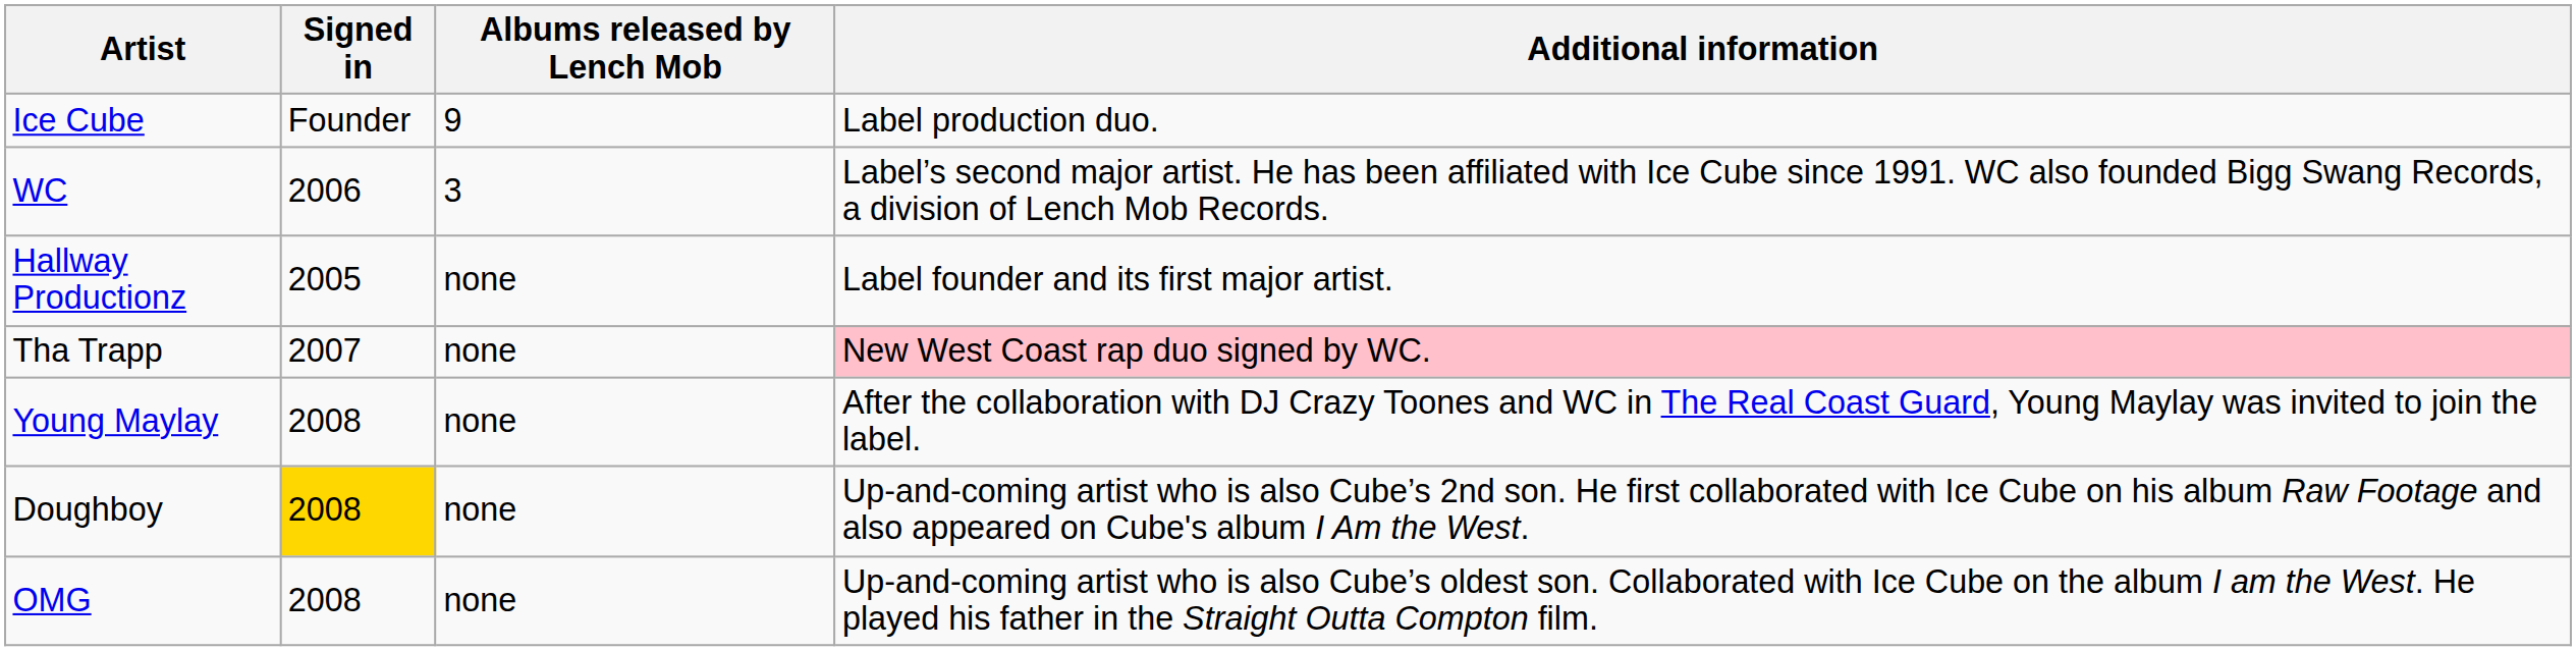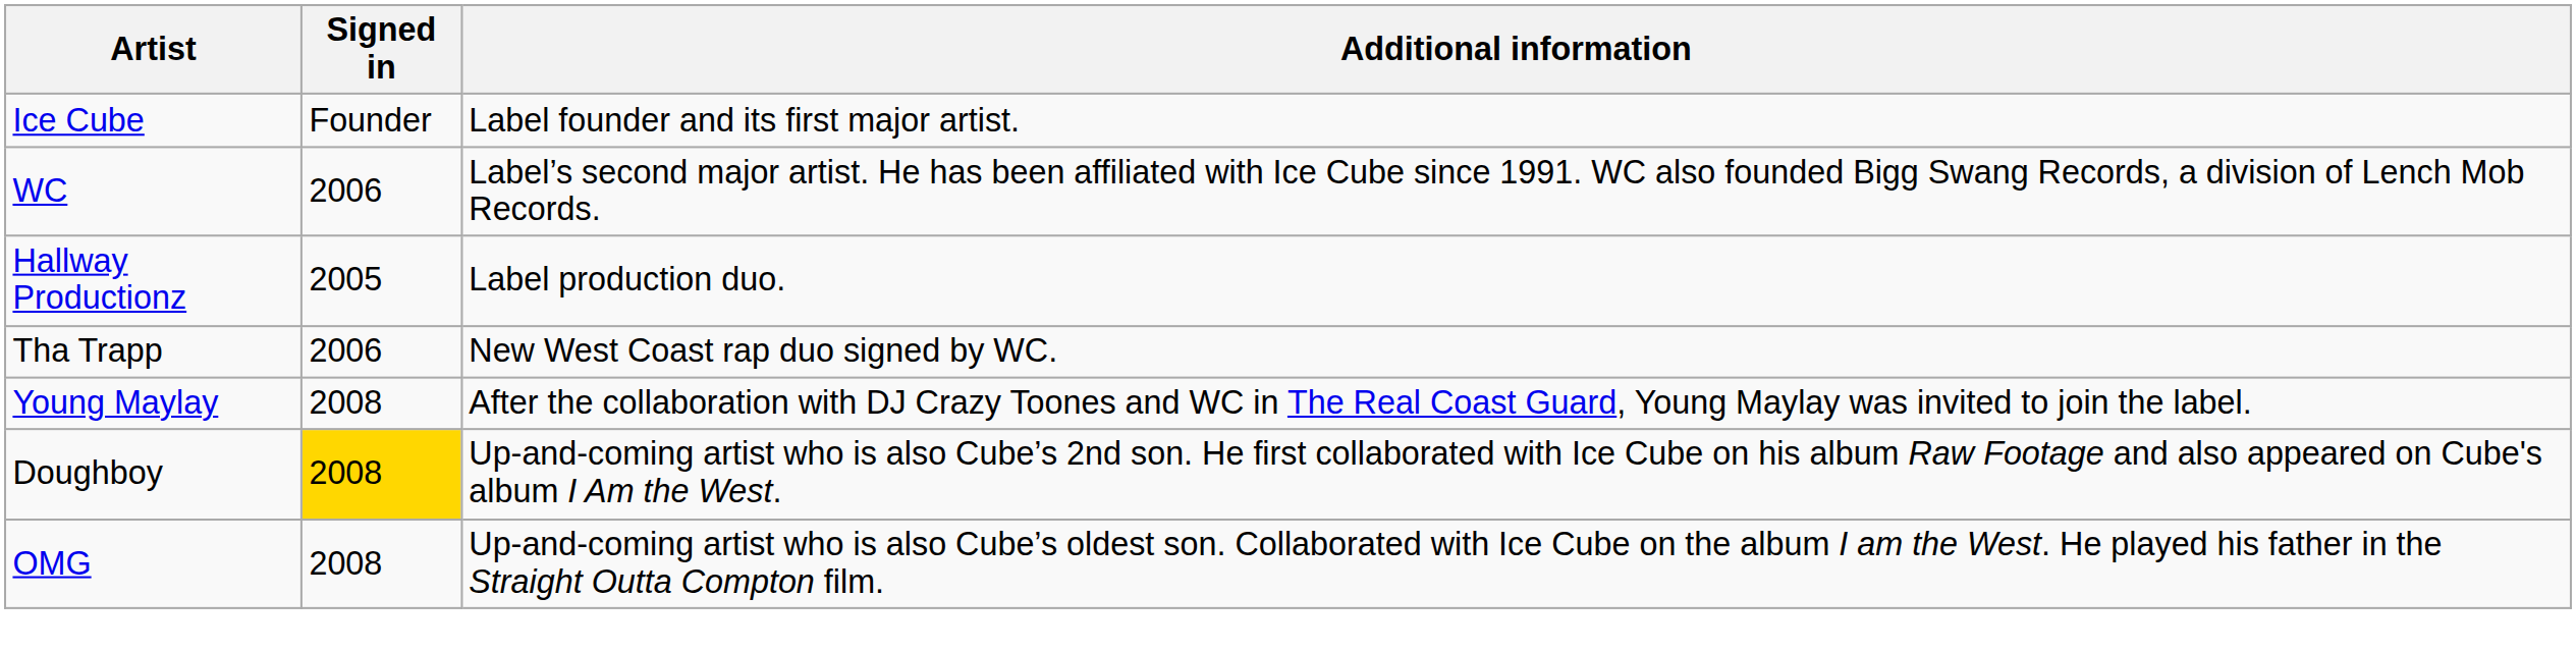- column: Albums released by Lench Mob | 9 | 3 | none | none | none | none | none
Ice Cube | Additional information: Label production duo. -> Label founder and its first major artist.
Hallway Productionz | Additional information: Label founder and its first major artist. -> Label production duo.
Tha Trapp | Signed in: 2007 -> 2006
Tha Trapp | Additional information: pink background -> no background
